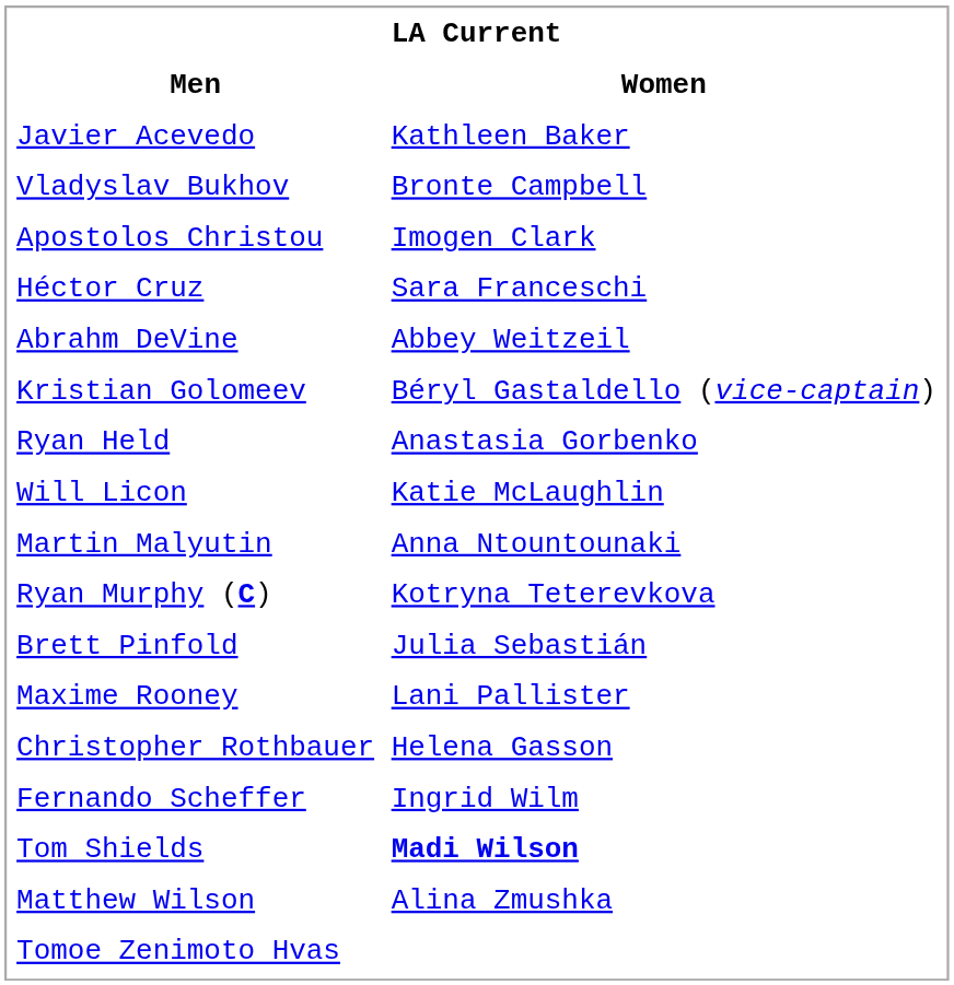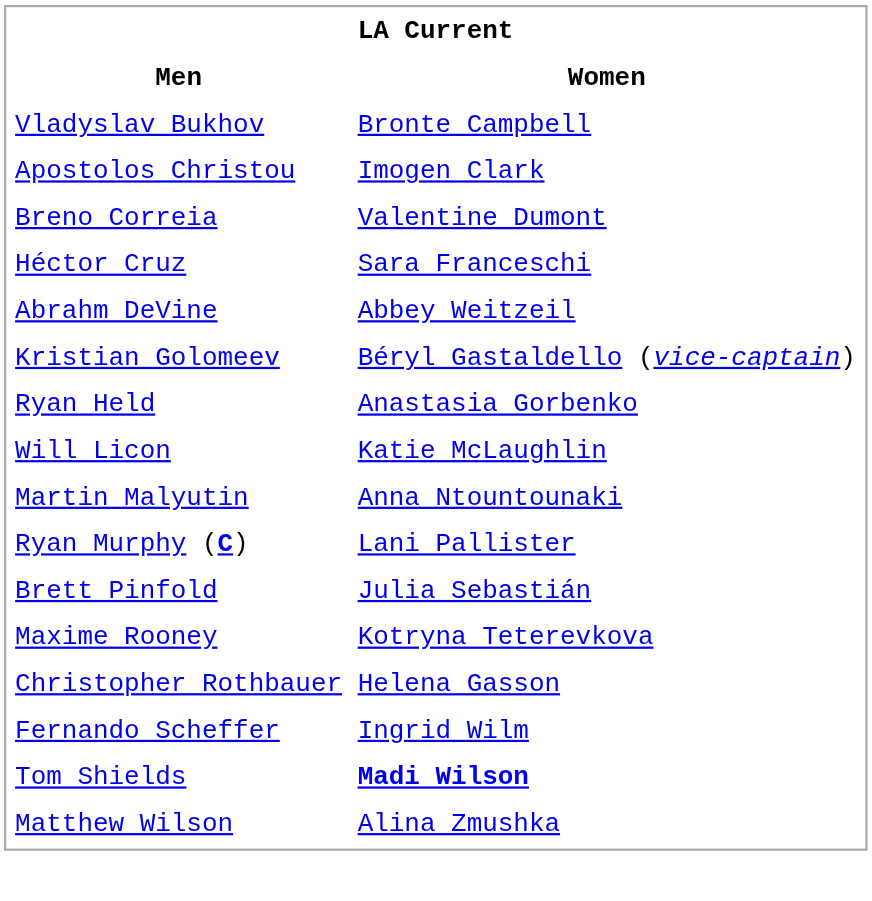- row: Javier Acevedo | Kathleen Baker
+ row: Breno Correia | Valentine Dumont
Ryan Murphy (C) | Women: Kotryna Teterevkova -> Lani Pallister
Maxime Rooney | Women: Lani Pallister -> Kotryna Teterevkova
- row: Tomoe Zenimoto Hvas
